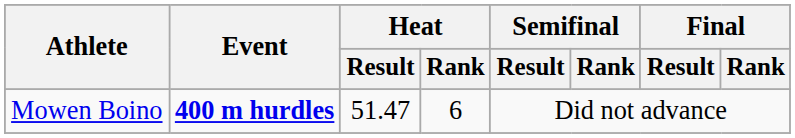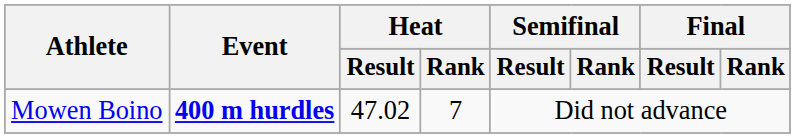Mowen Boino | Heat / Result: 51.47 -> 47.02
Mowen Boino | Heat / Rank: 6 -> 7
